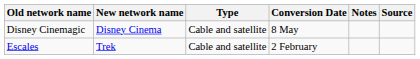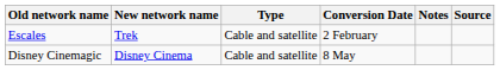rows swapped: Escales <-> Disney Cinemagic
